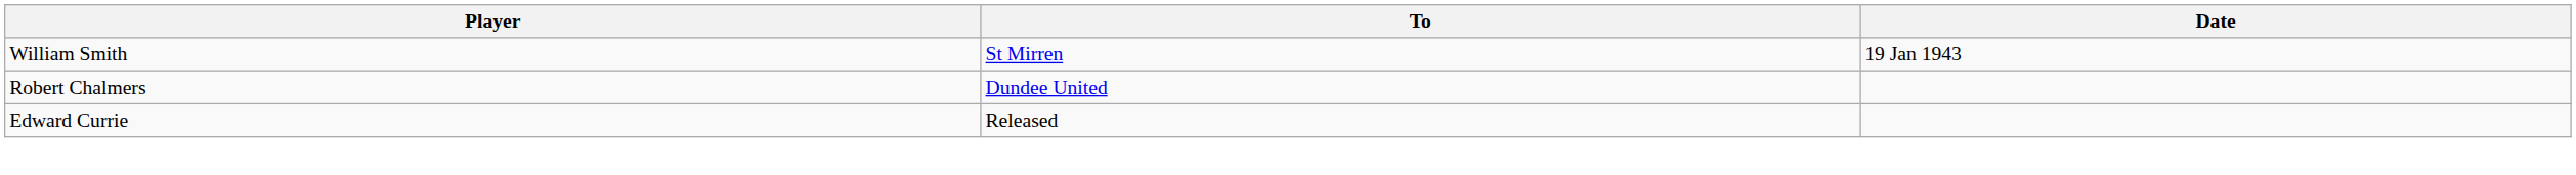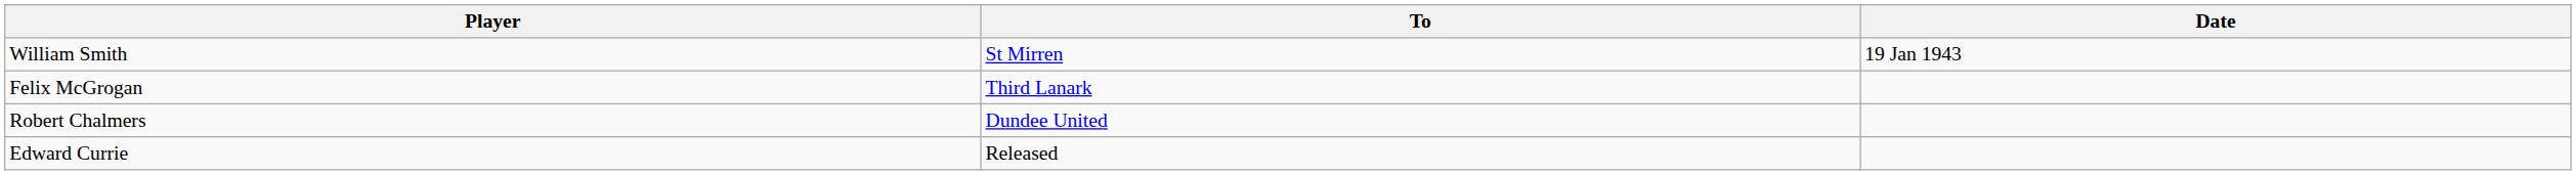+ row: Felix McGrogan | Third Lanark
